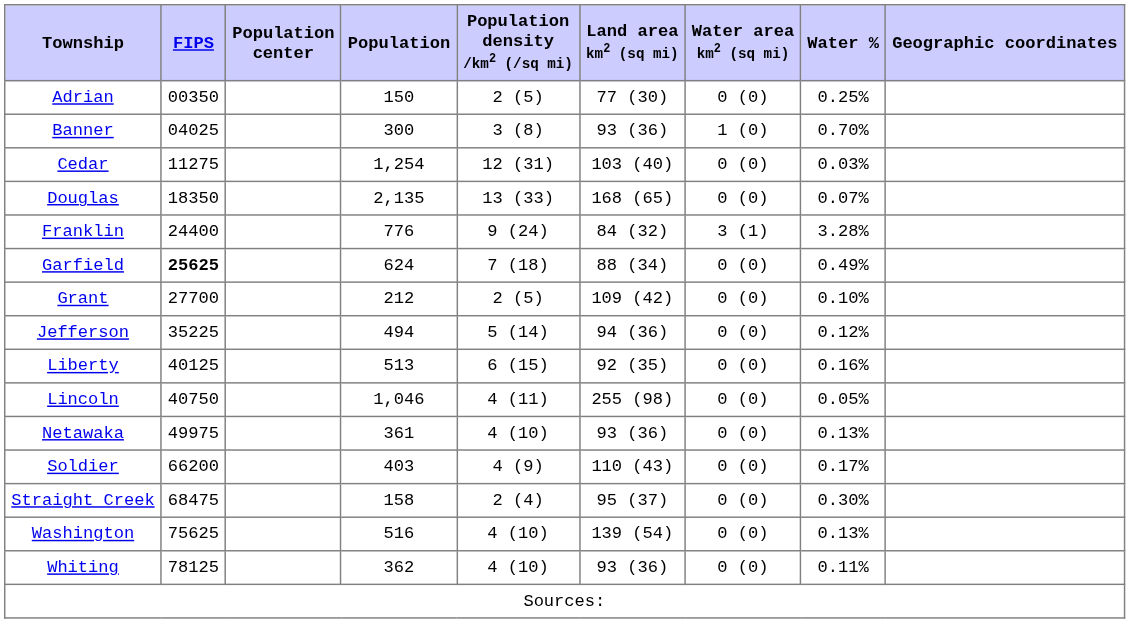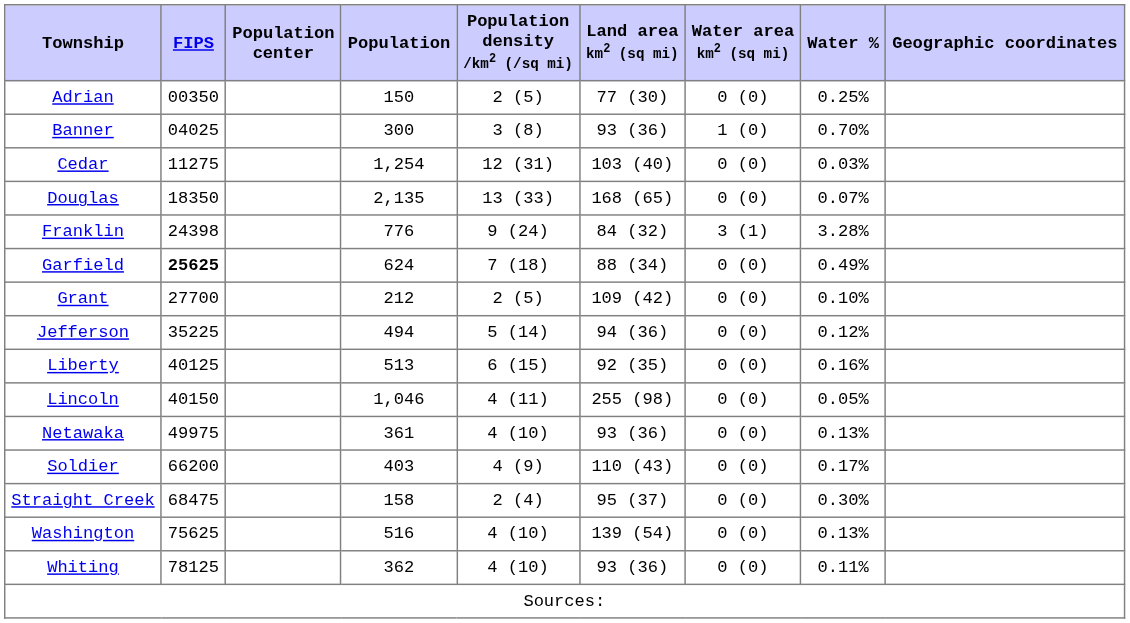Franklin | FIPS: 24400 -> 24398
Lincoln | FIPS: 40750 -> 40150
